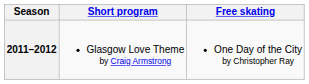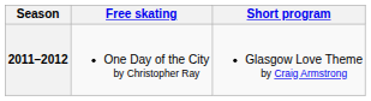columns swapped: Short program <-> Free skating
